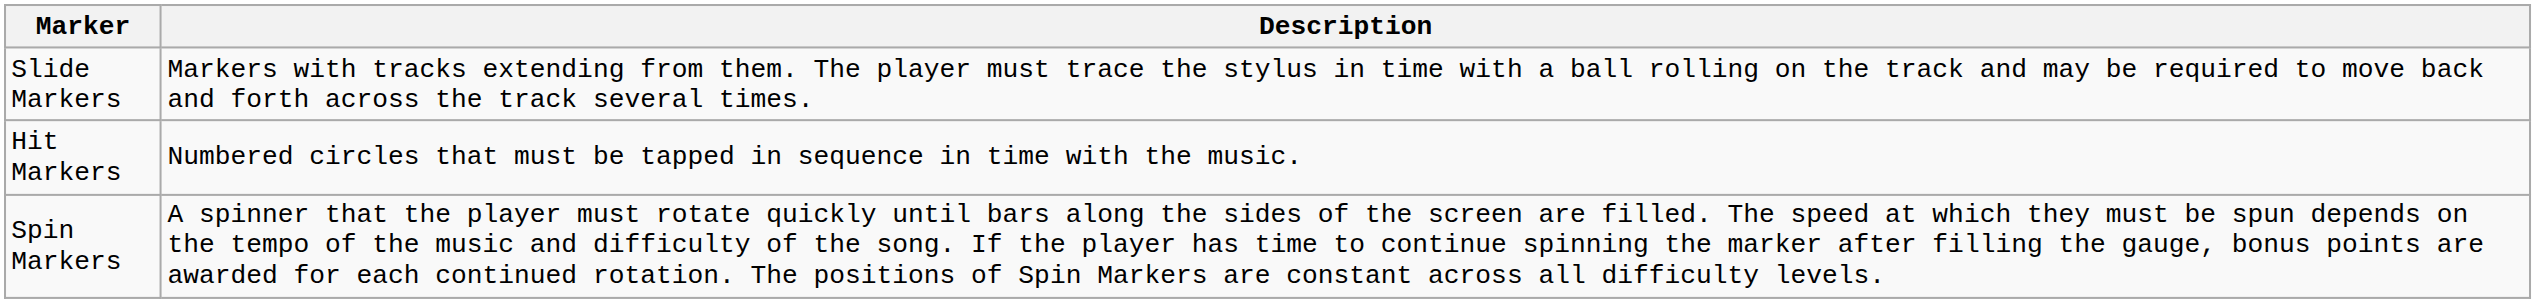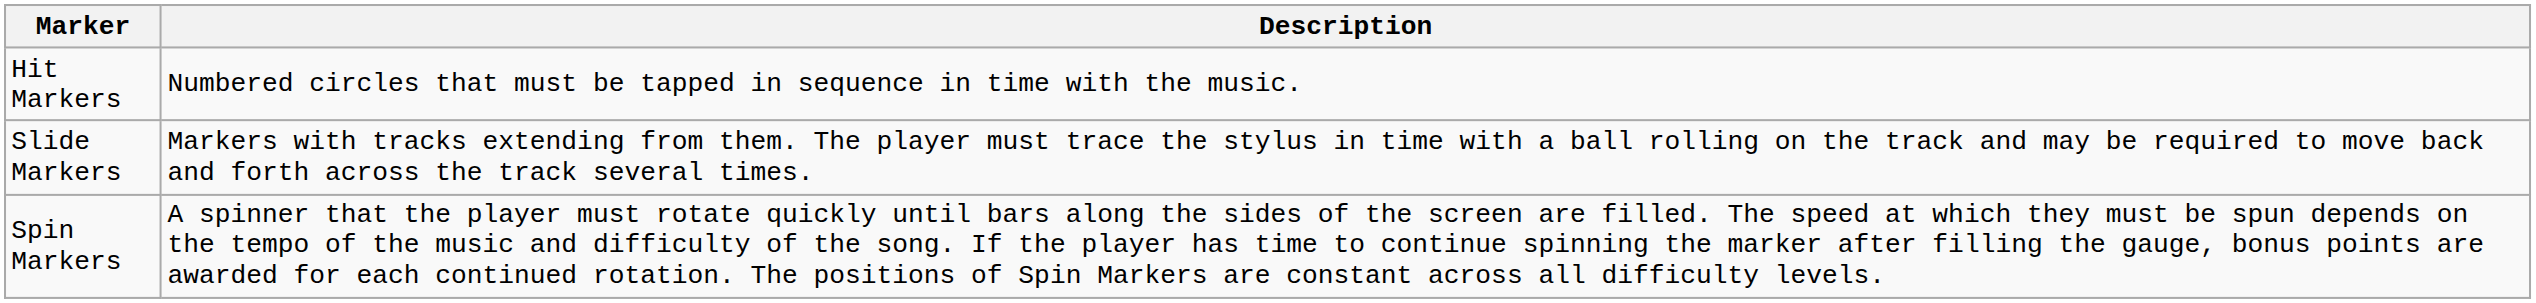rows swapped: Hit Markers <-> Slide Markers
